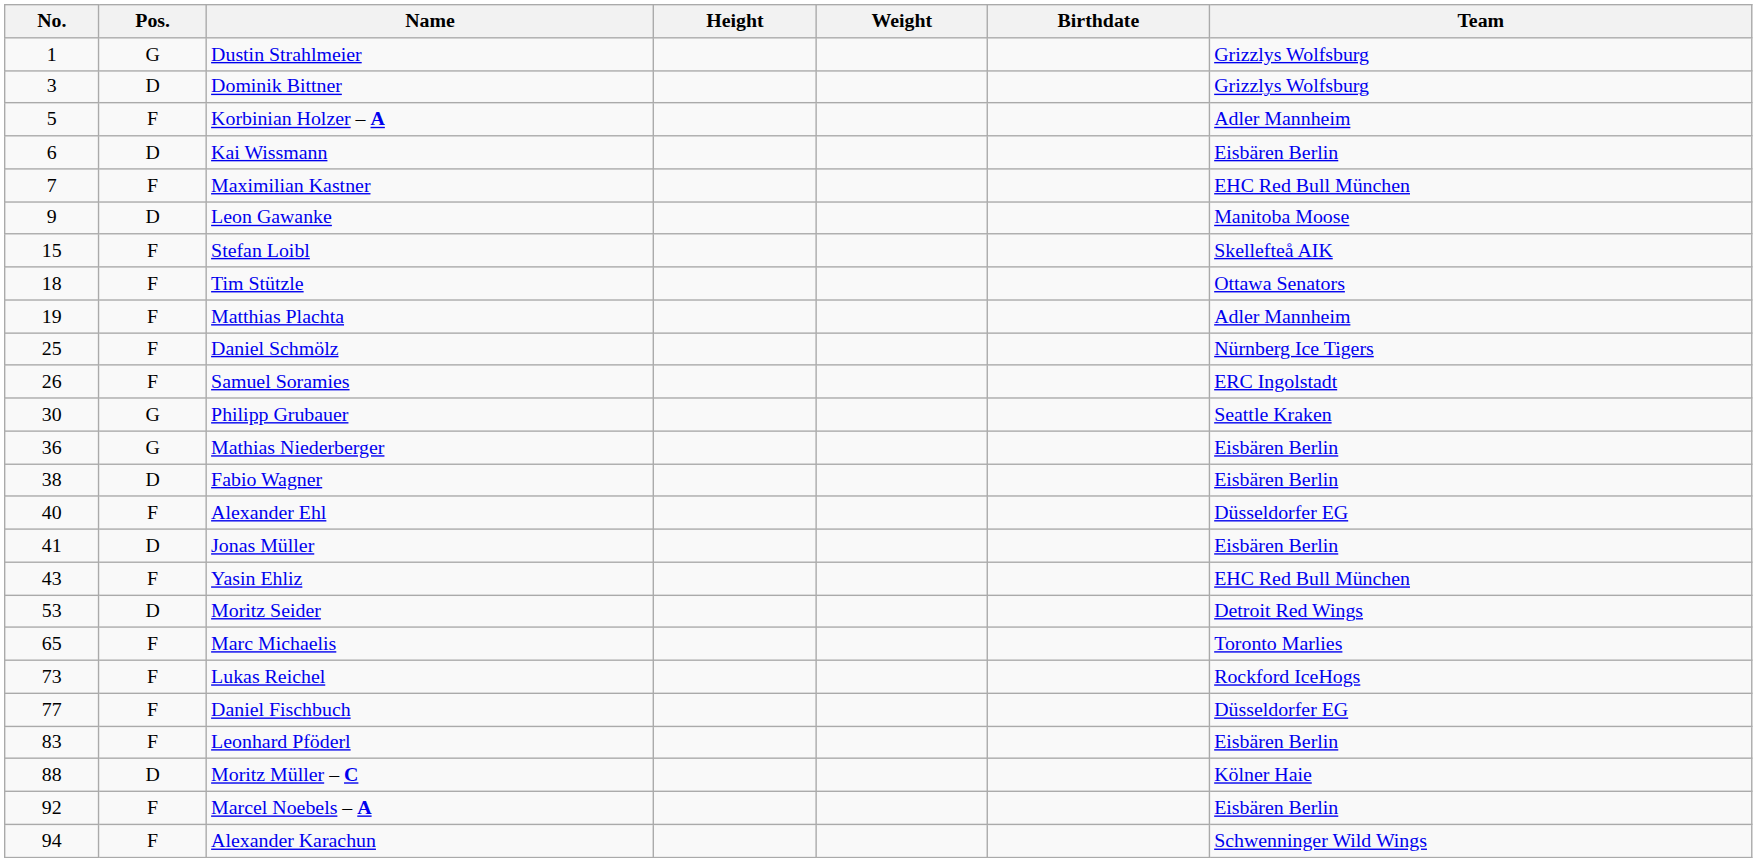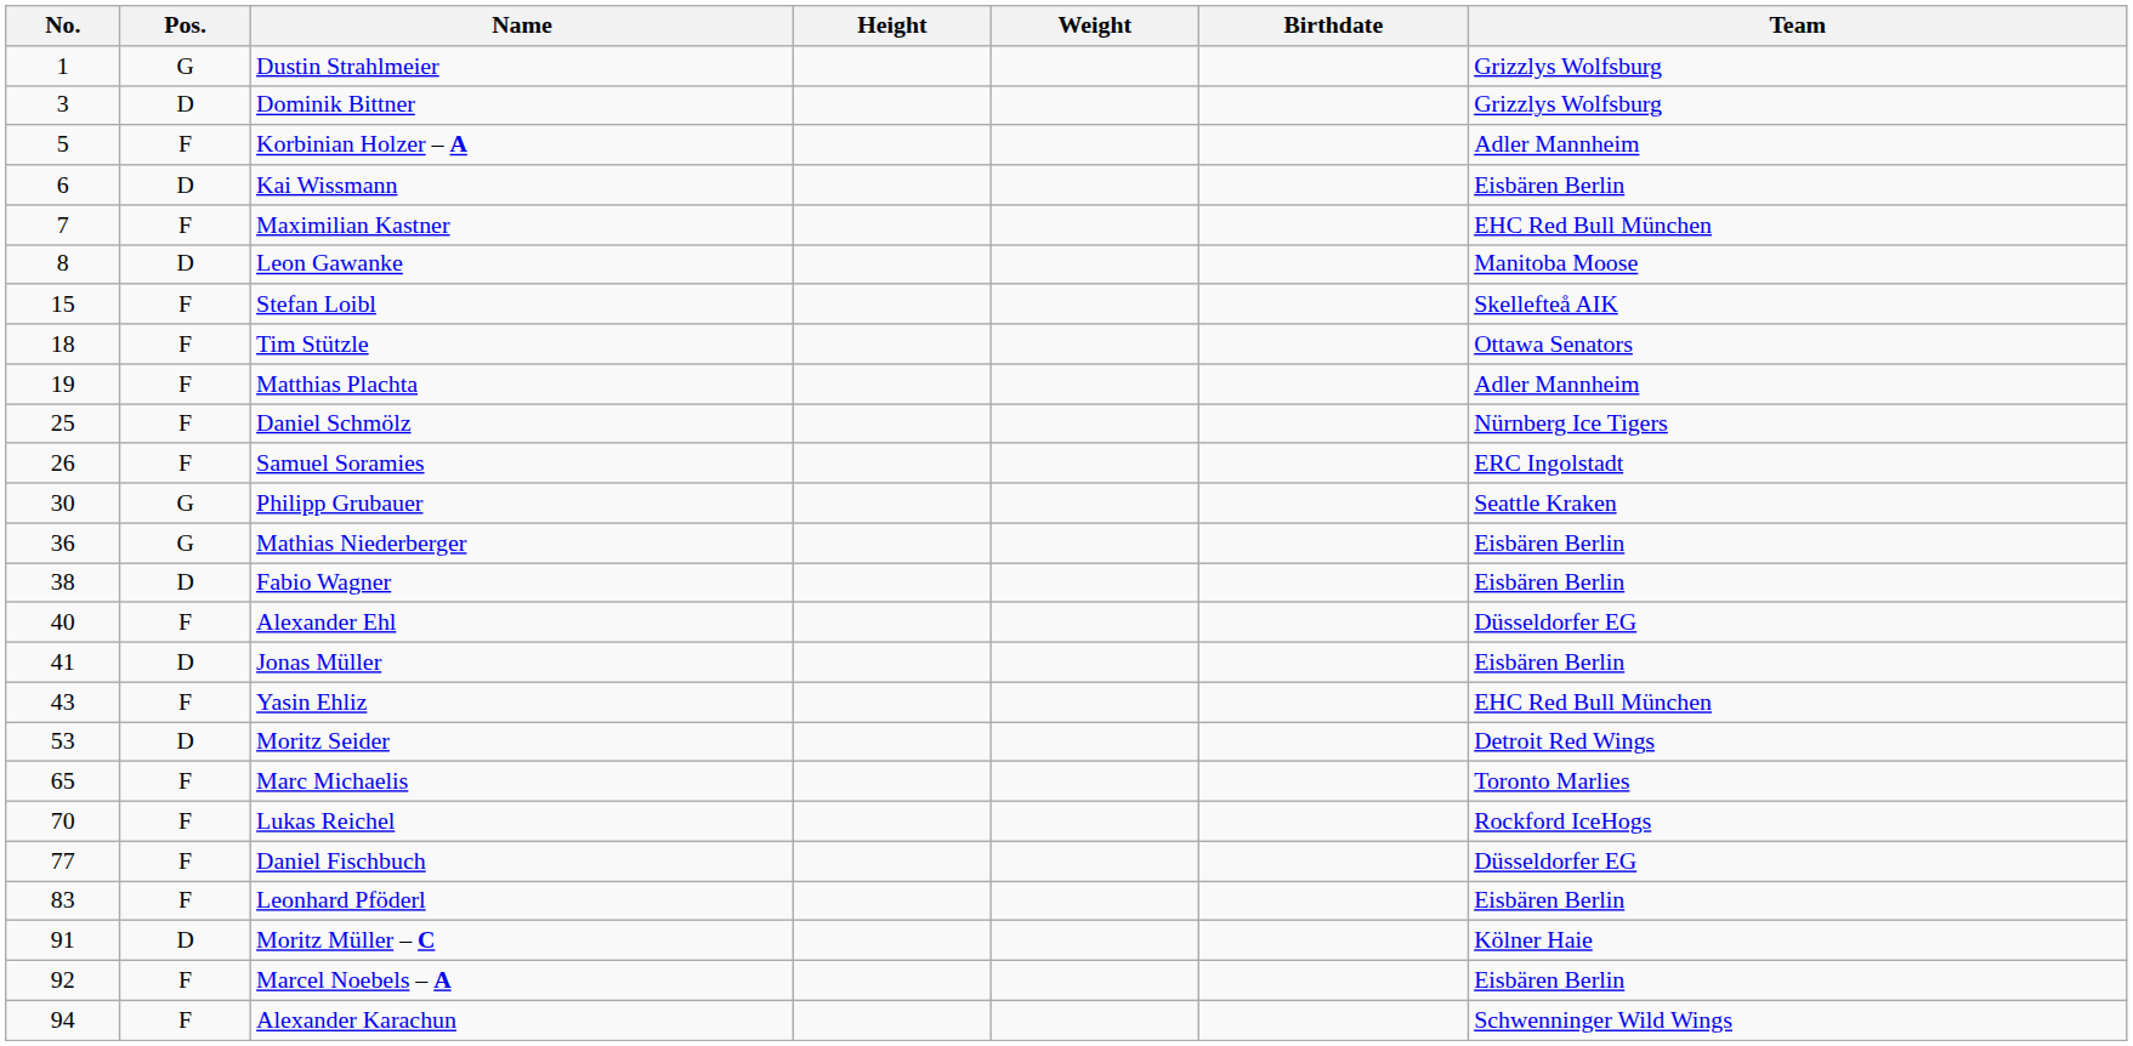Leon Gawanke | No.: 9 -> 8
Lukas Reichel | No.: 73 -> 70
Moritz Müller – C | No.: 88 -> 91
